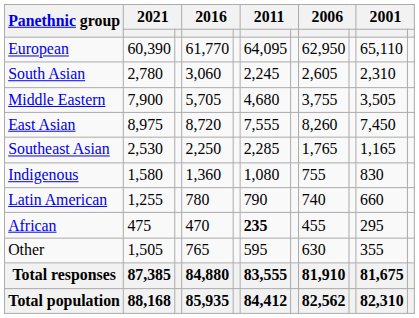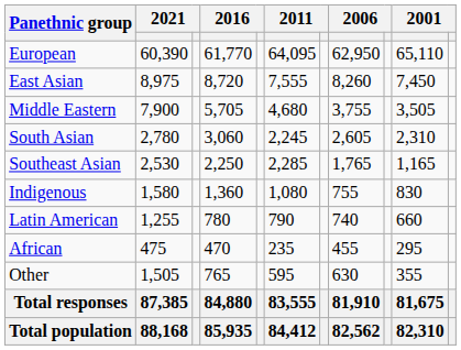rows swapped: East Asian <-> South Asian
African | column 6: bold -> normal
